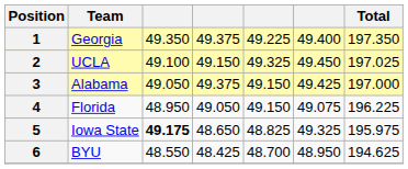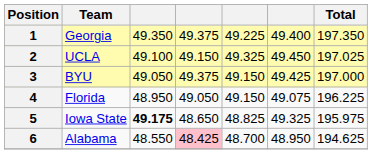3 | Team: Alabama -> BYU
6 | Team: BYU -> Alabama
6 | column 4: no background -> pink background
